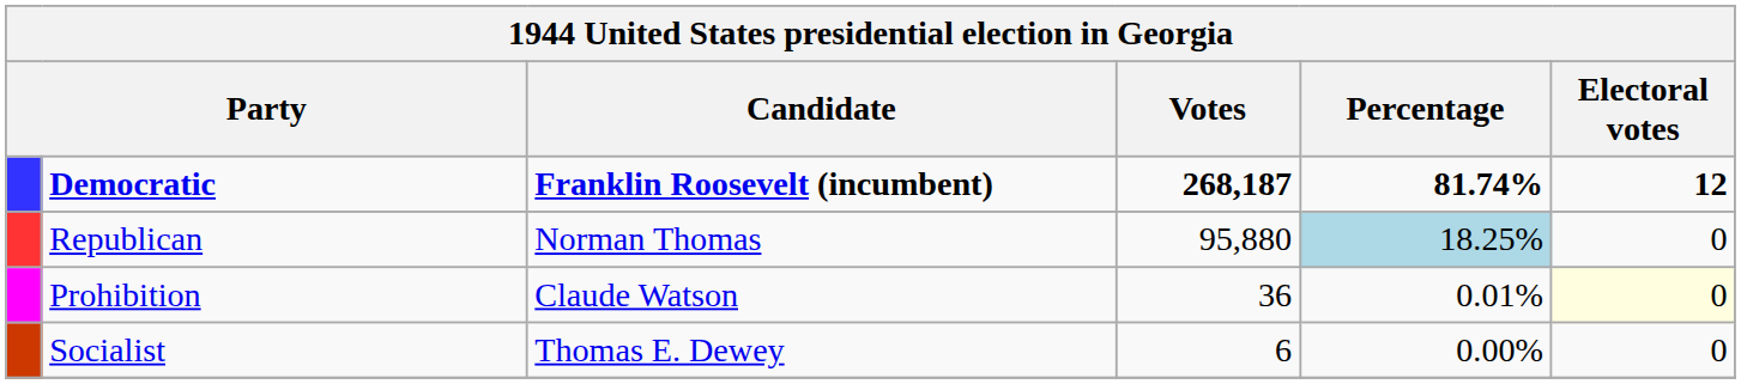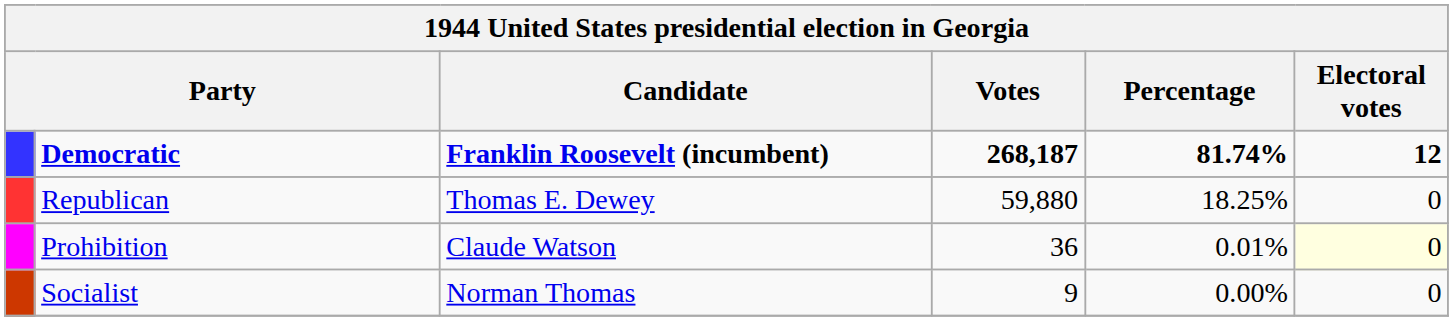Republican | Candidate: Norman Thomas -> Thomas E. Dewey
Republican | Votes: 95,880 -> 59,880
Republican | Percentage: lightblue background -> no background
Socialist | Candidate: Thomas E. Dewey -> Norman Thomas
Socialist | Votes: 6 -> 9
